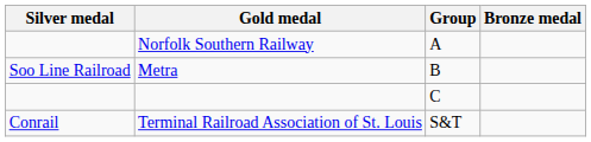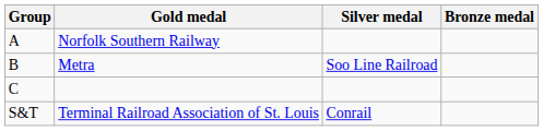columns swapped: Group <-> Silver medal
